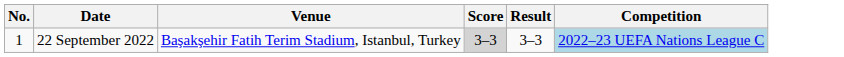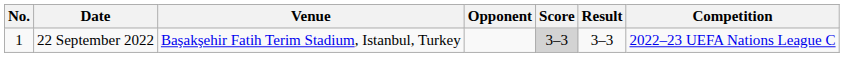+ column: Opponent
22 September 2022 | Competition: lightblue background -> no background
